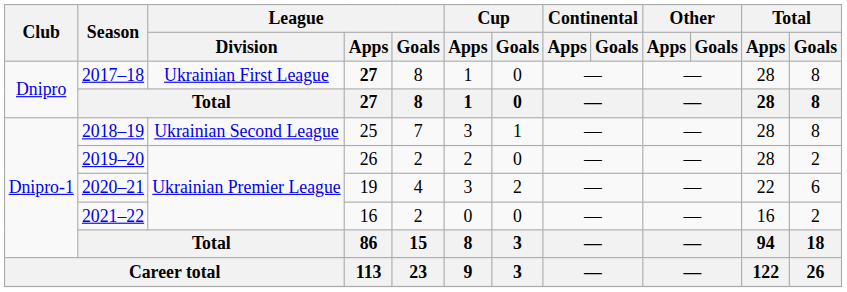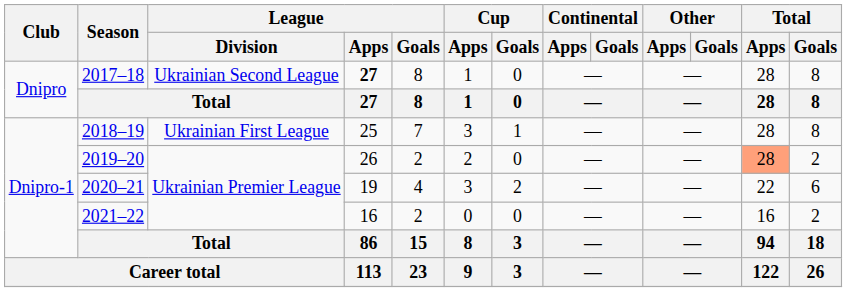2017–18 | League / Division: Ukrainian First League -> Ukrainian Second League
2018–19 | League / Division: Ukrainian Second League -> Ukrainian First League
2019–20 | Total / Apps: no background -> lightsalmon background
